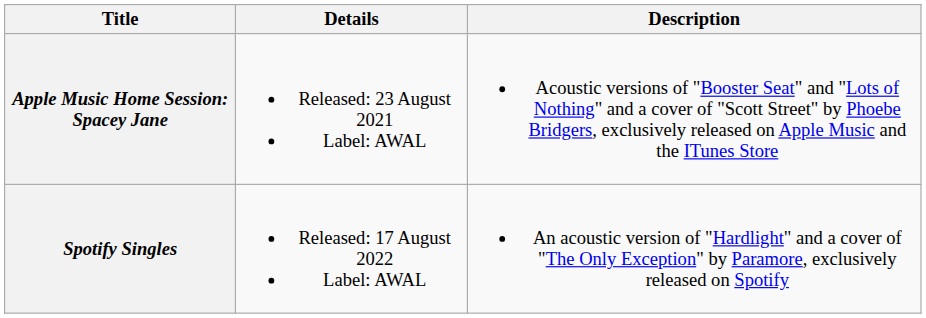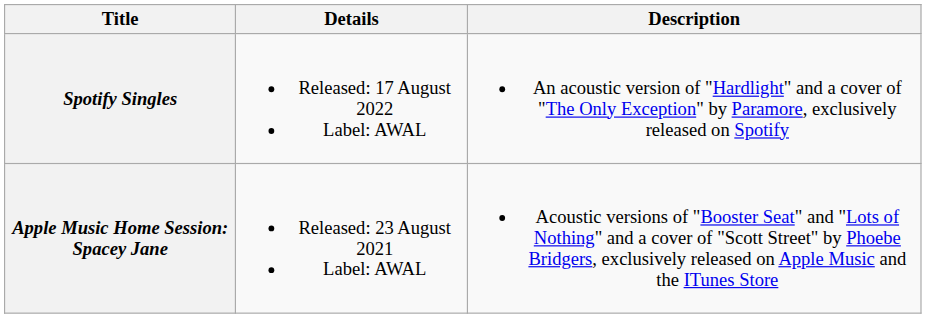rows swapped: Apple Music Home Session: Spacey Jane <-> Spotify Singles
